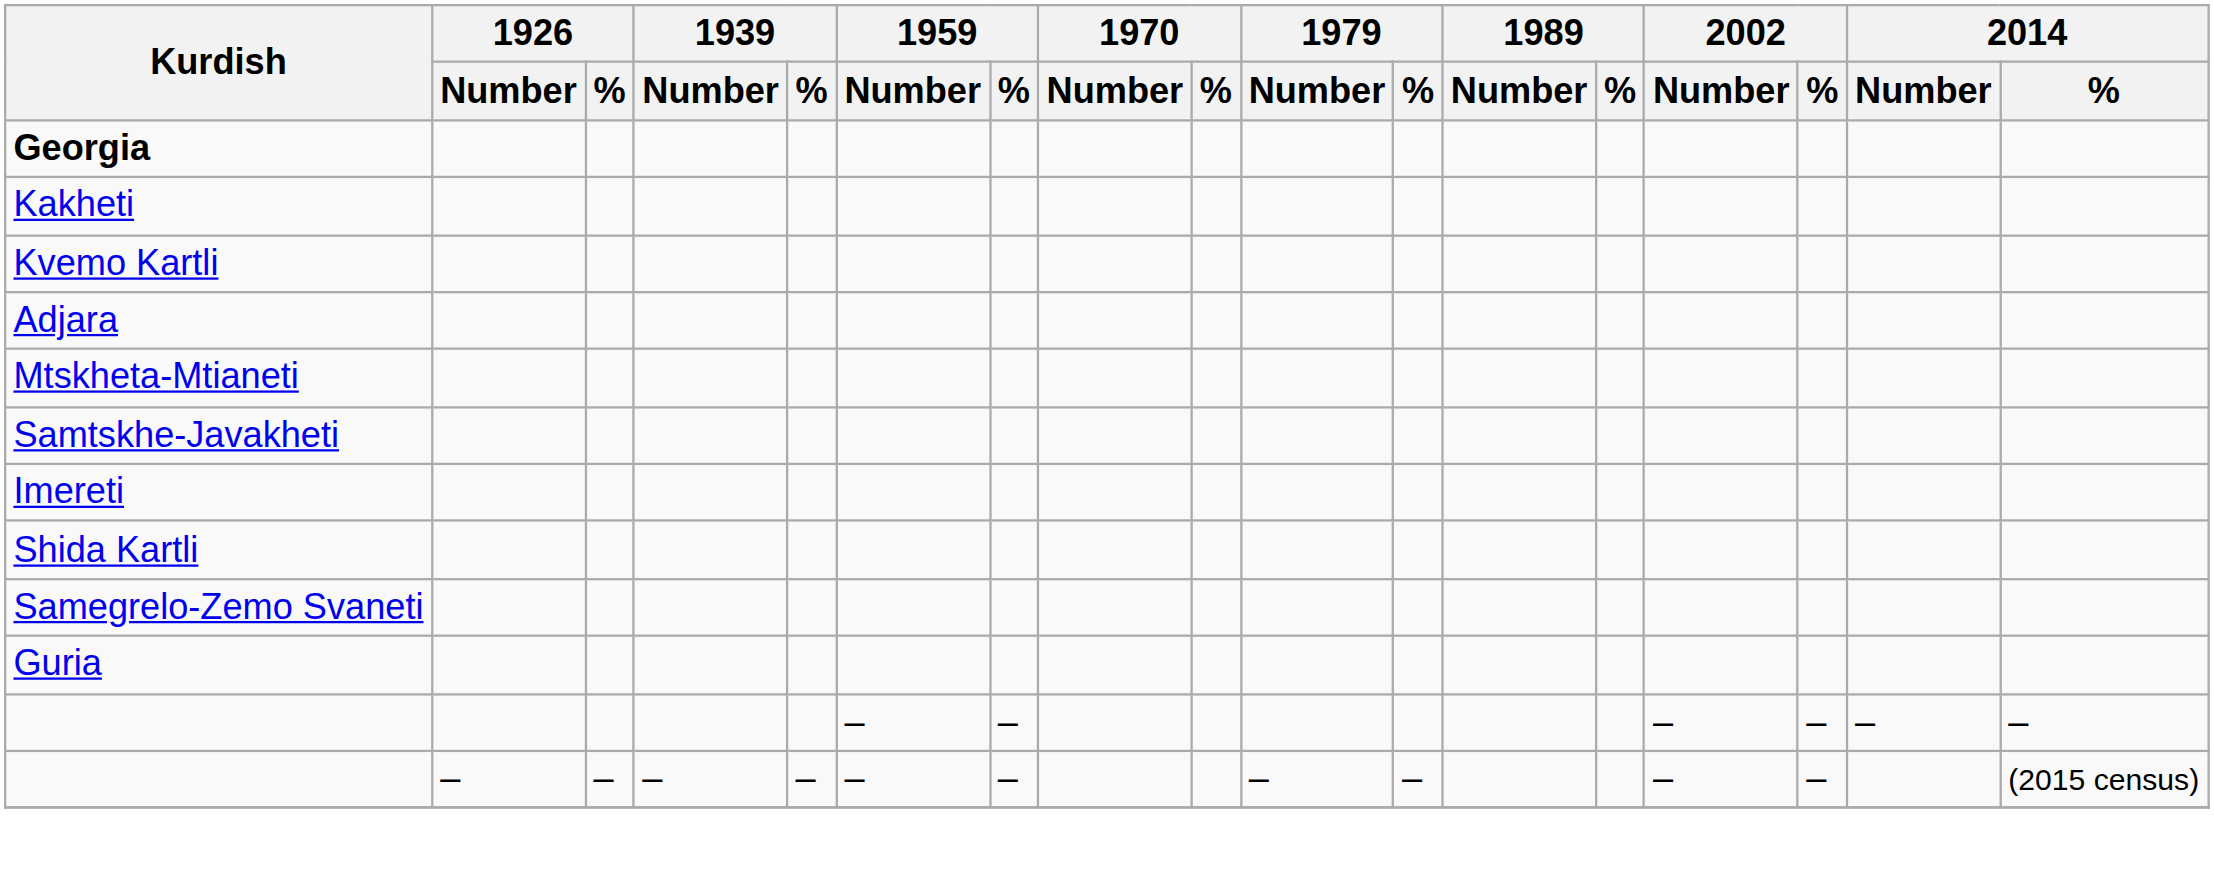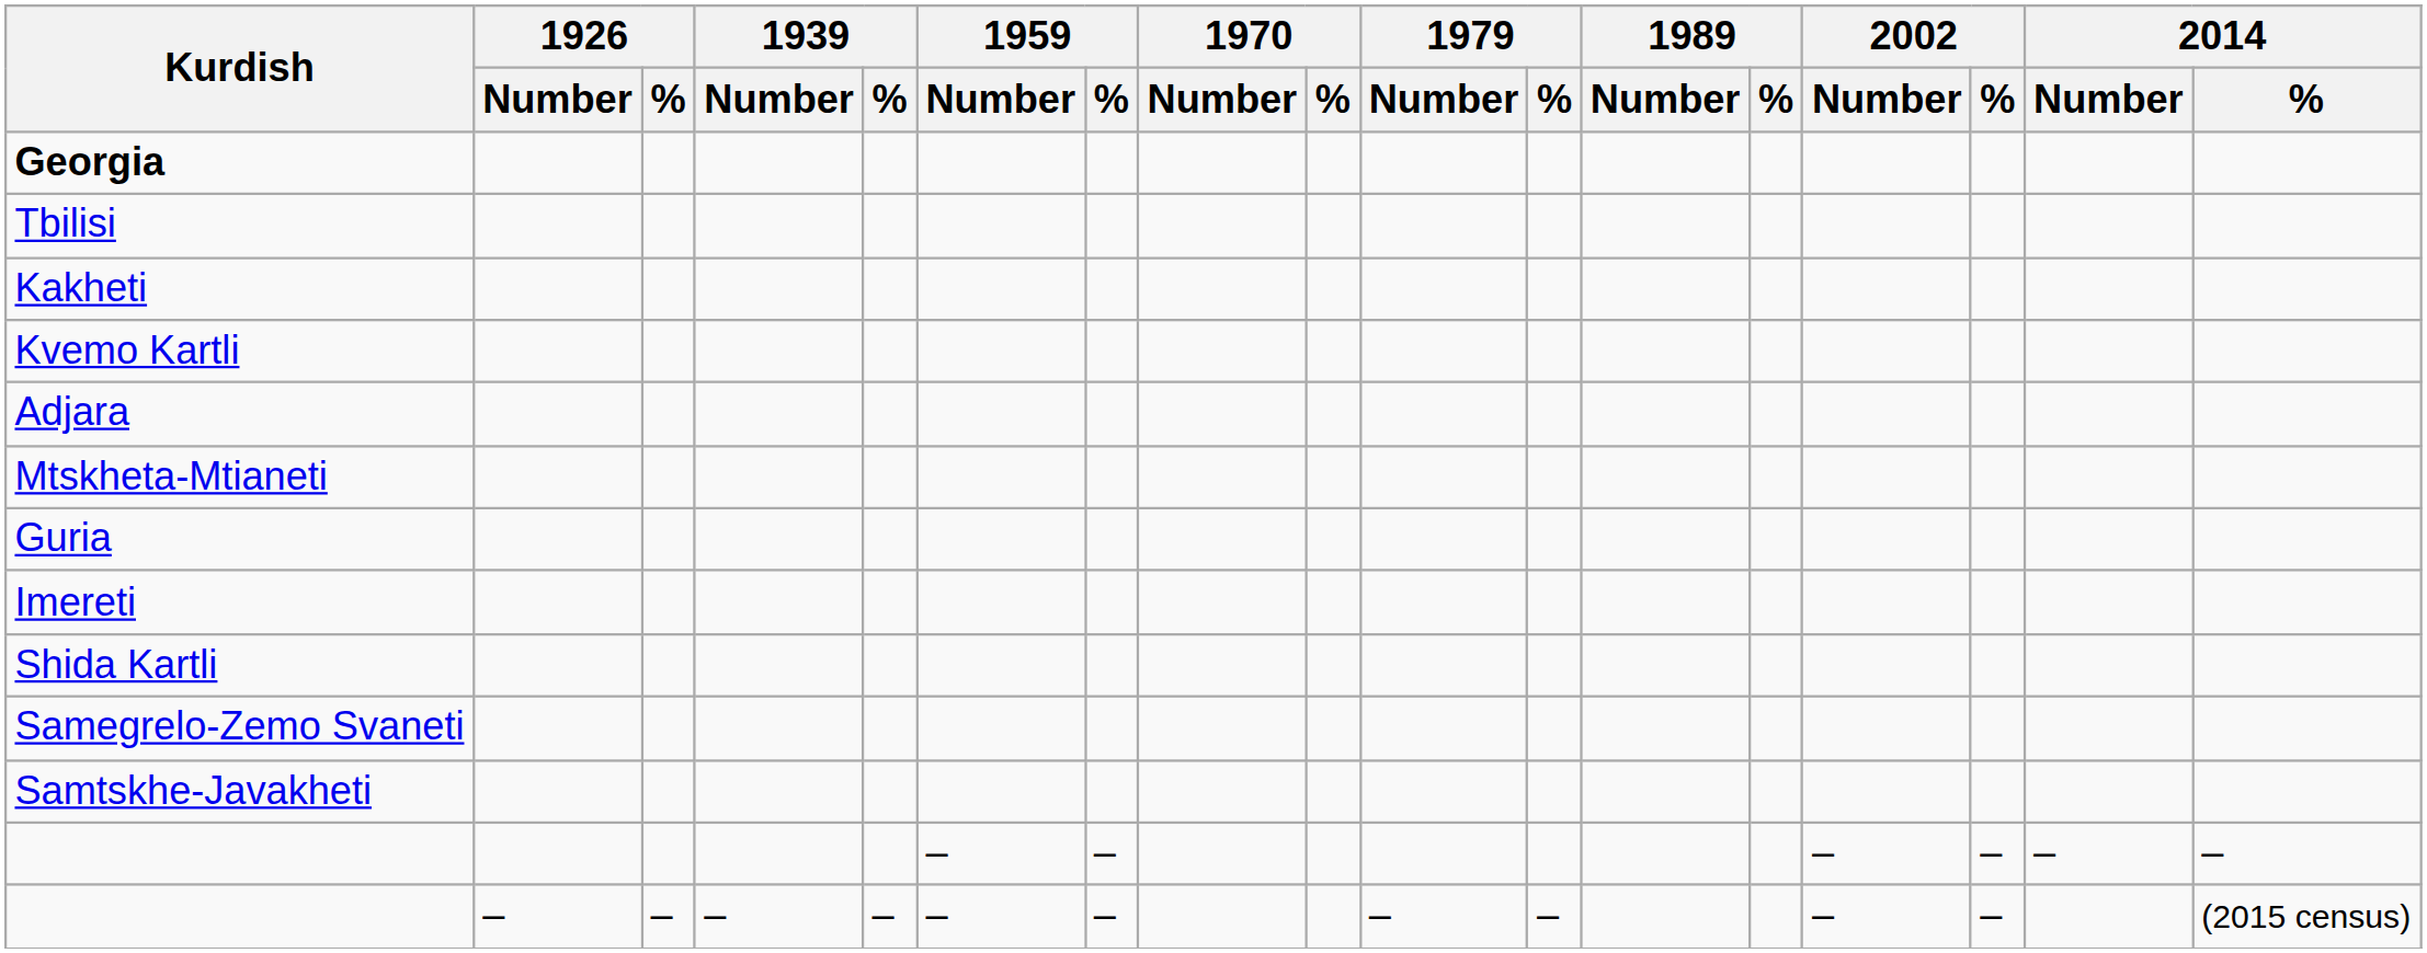+ row: Tbilisi
rows swapped: Guria <-> Samtskhe-Javakheti
